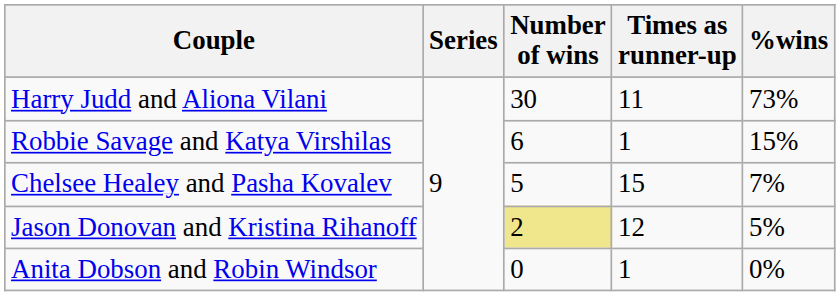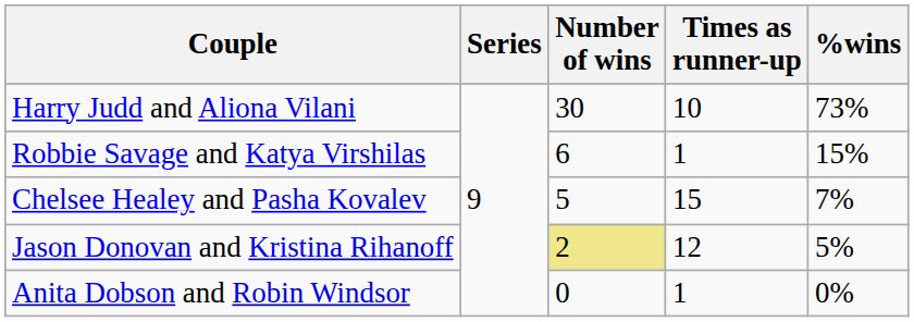Harry Judd and Aliona Vilani | Times as runner-up: 11 -> 10
